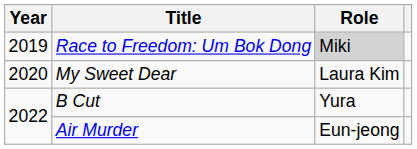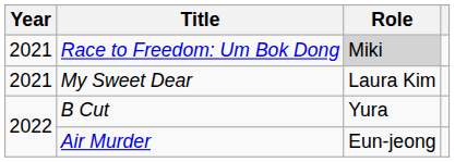Race to Freedom: Um Bok Dong | Year: 2019 -> 2021
My Sweet Dear | Year: 2020 -> 2021
